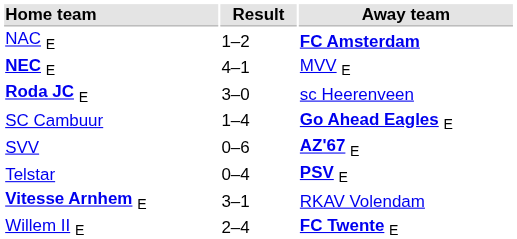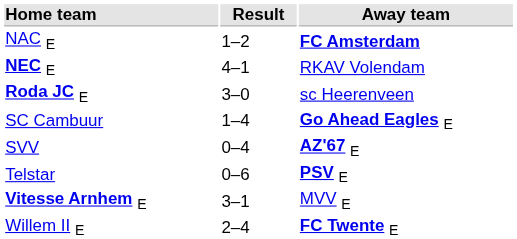NEC E | Away team: MVV E -> RKAV Volendam
SVV | Result: 0–6 -> 0–4
Telstar | Result: 0–4 -> 0–6
Vitesse Arnhem E | Away team: RKAV Volendam -> MVV E
